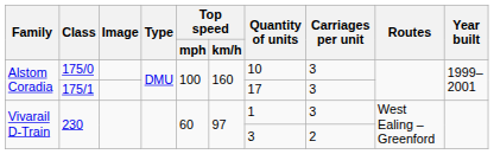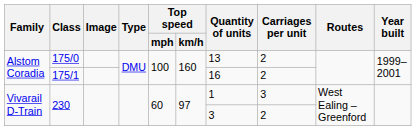175/0 | Quantity of units: 10 -> 13
175/0 | Carriages per unit: 3 -> 2
175/1 | Quantity of units: 17 -> 16
175/1 | Carriages per unit: 3 -> 2
